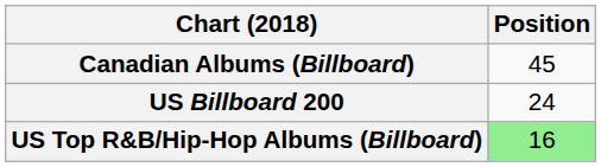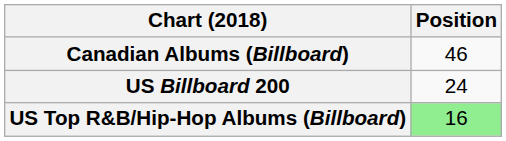Canadian Albums (Billboard) | Position: 45 -> 46
